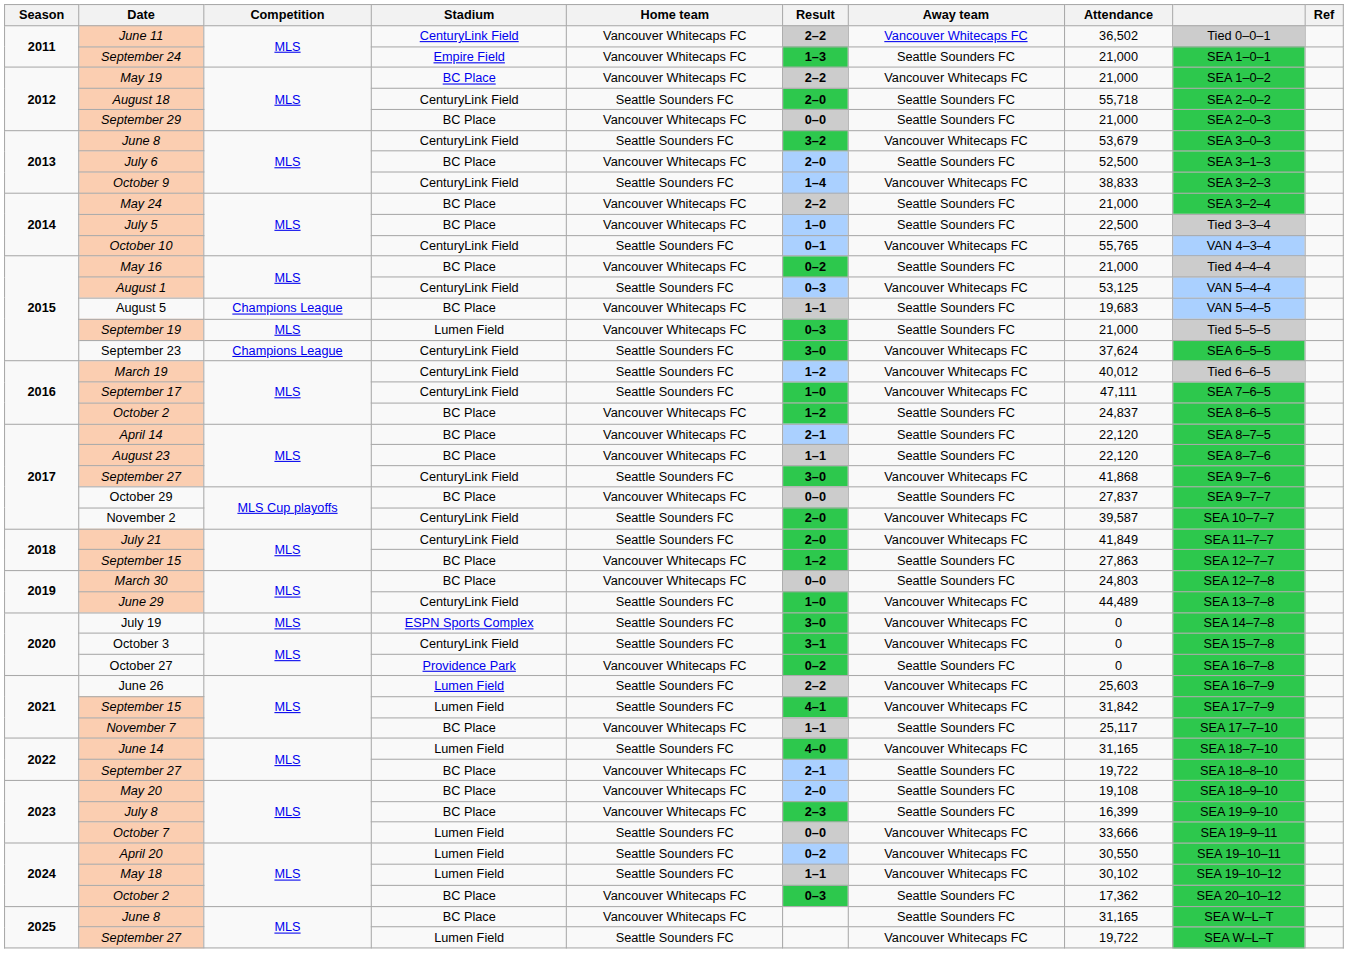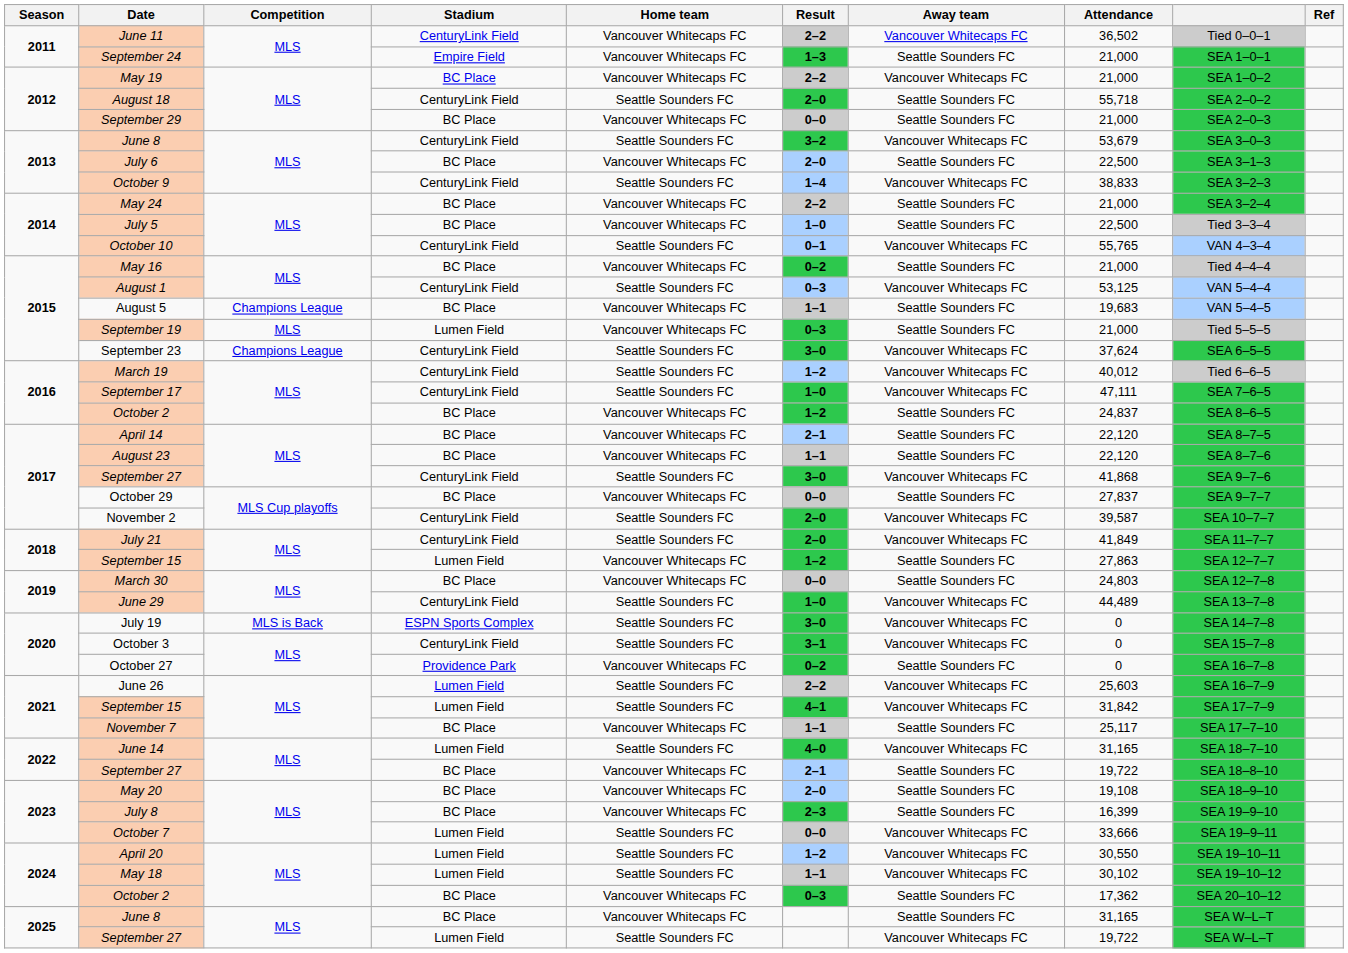July 6 | Attendance: 52,500 -> 22,500
2018 / September 15 | Stadium: BC Place -> Lumen Field
July 19 | Competition: MLS -> MLS is Back
April 20 | Result: 0–2 -> 1–2
